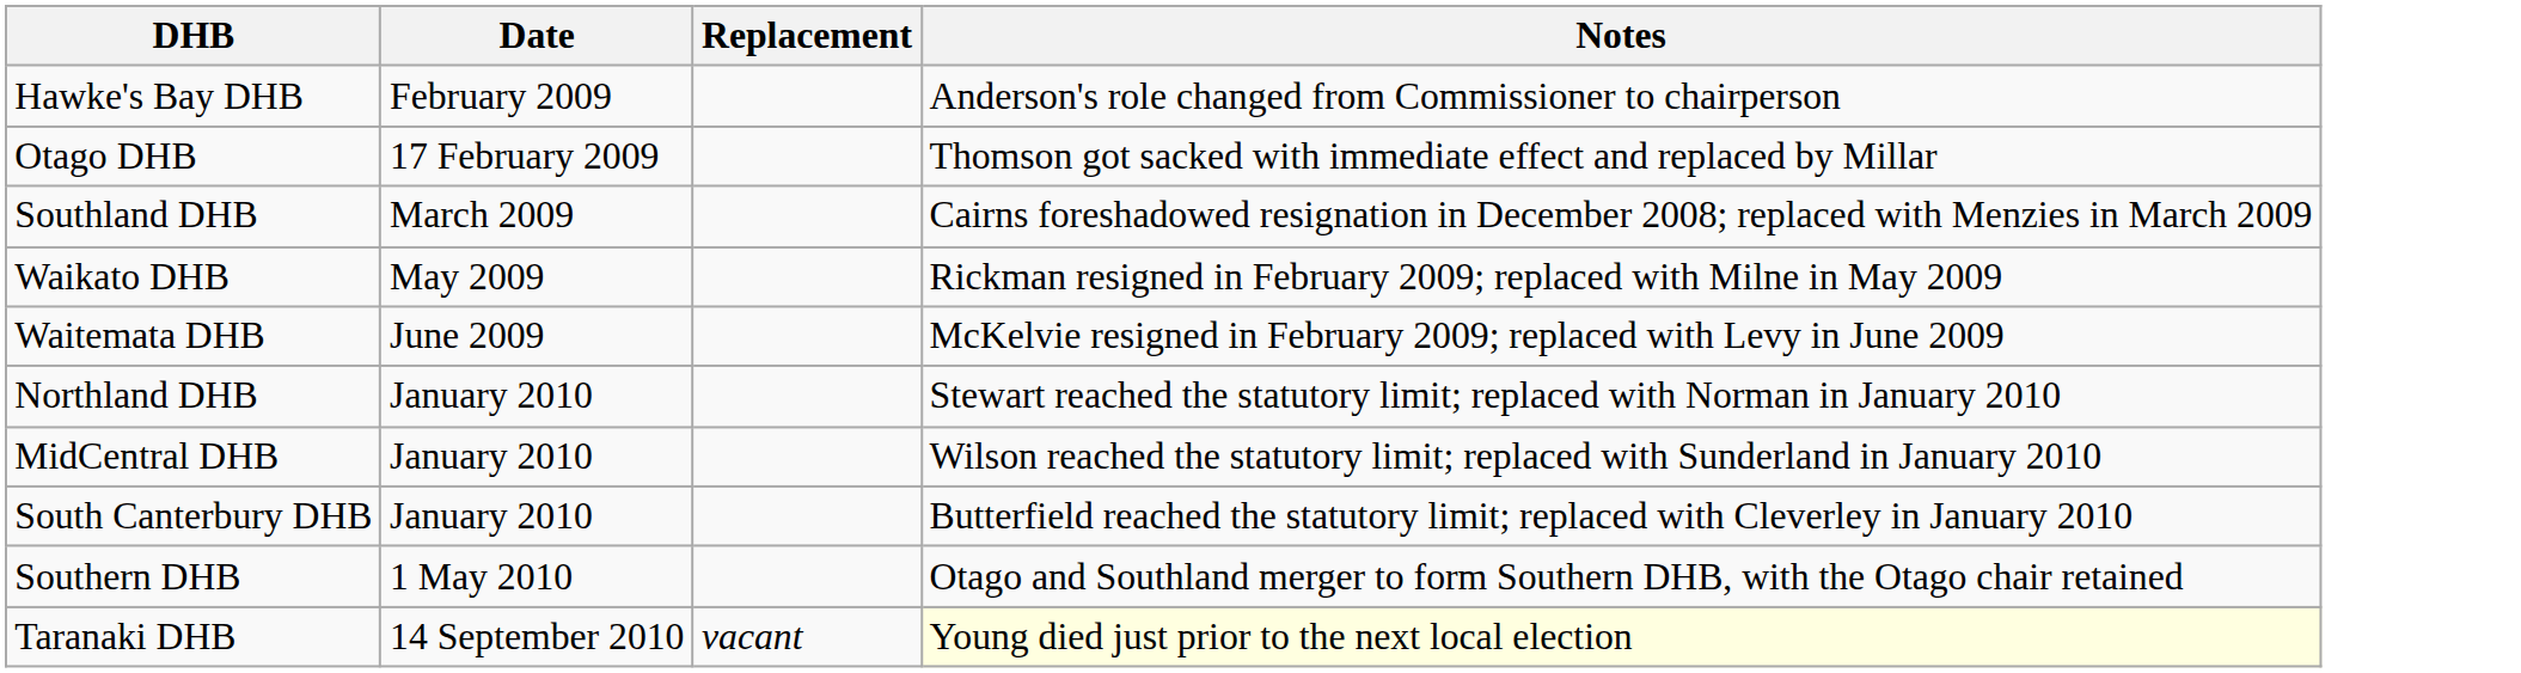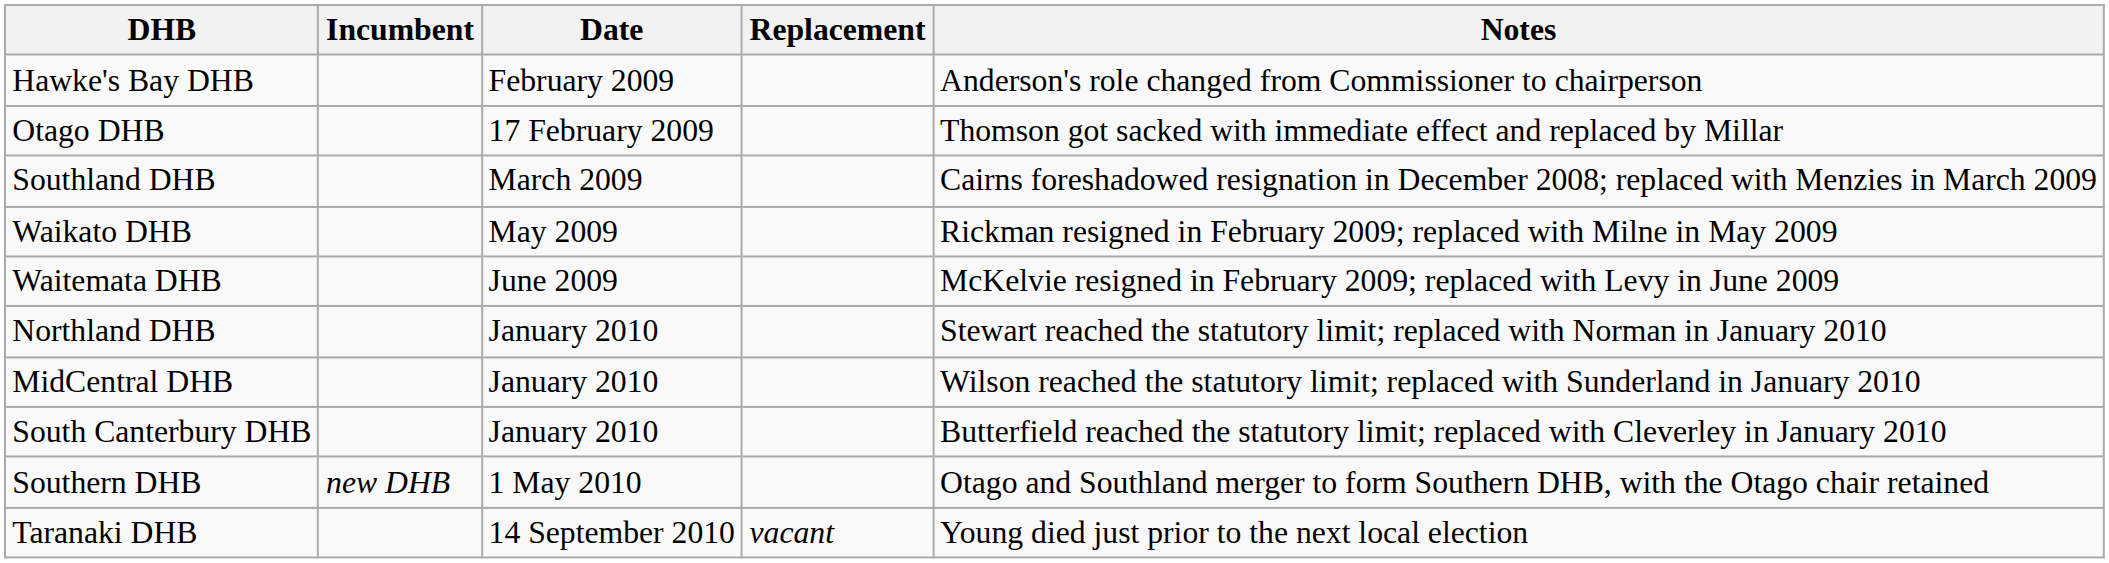+ column: Incumbent | new DHB
Taranaki DHB | Notes: lightyellow background -> no background
